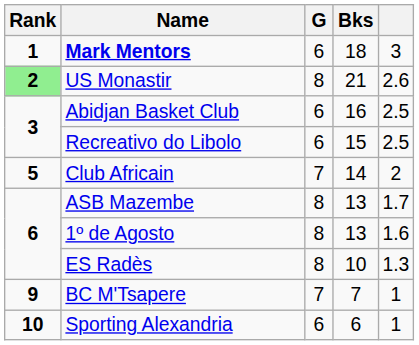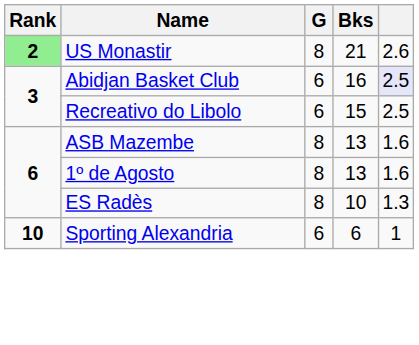- row: 1 | Mark Mentors | 6 | 18 | 3
Abidjan Basket Club | column 5: no background -> lavender background
- row: 5 | Club Africain | 7 | 14 | 2
ASB Mazembe | column 5: 1.7 -> 1.6
- row: 9 | BC M'Tsapere | 7 | 7 | 1
